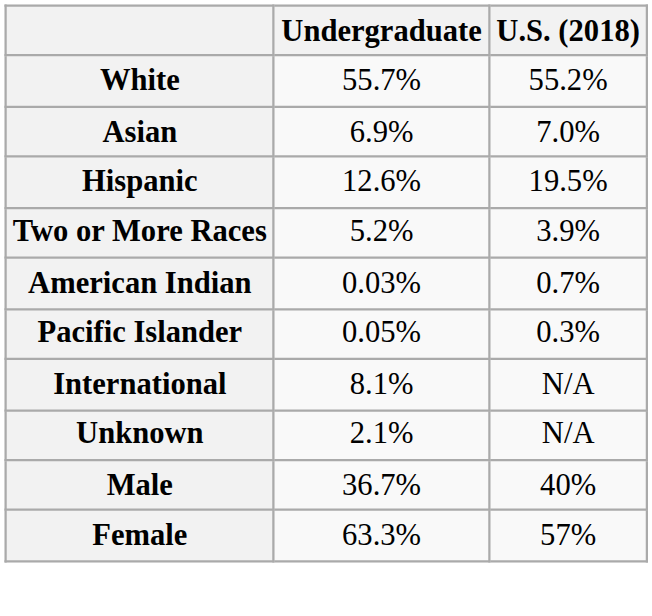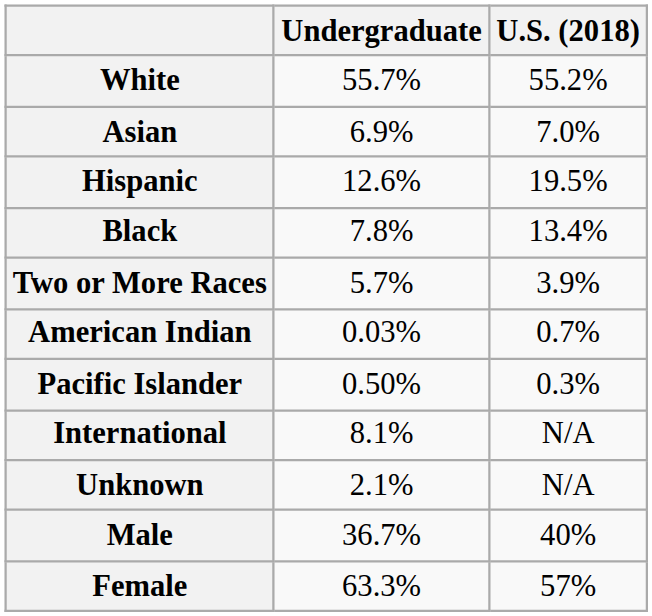+ row: Black | 7.8% | 13.4%
Two or More Races | Undergraduate: 5.2% -> 5.7%
Pacific Islander | Undergraduate: 0.05% -> 0.50%
